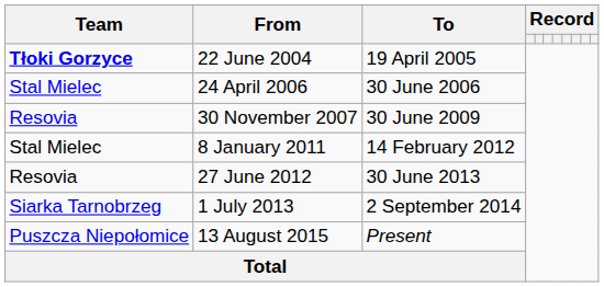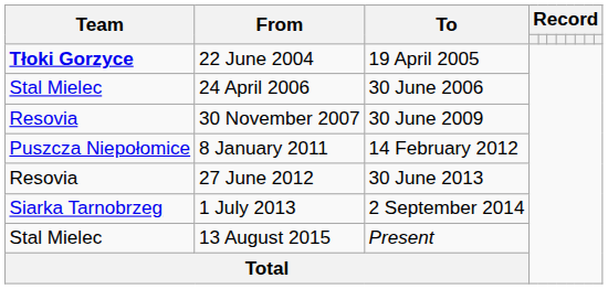8 January 2011 | Team: Stal Mielec -> Puszcza Niepołomice
13 August 2015 | Team: Puszcza Niepołomice -> Stal Mielec
